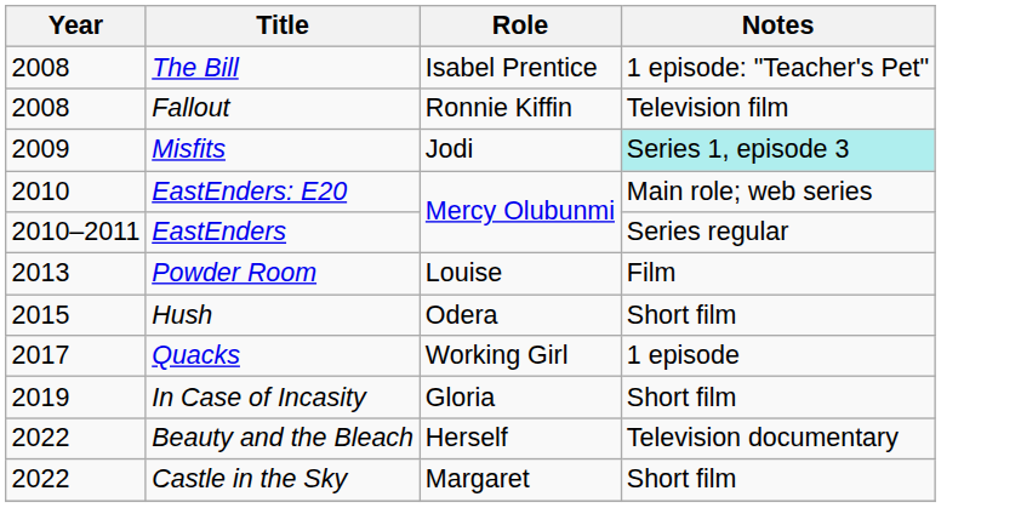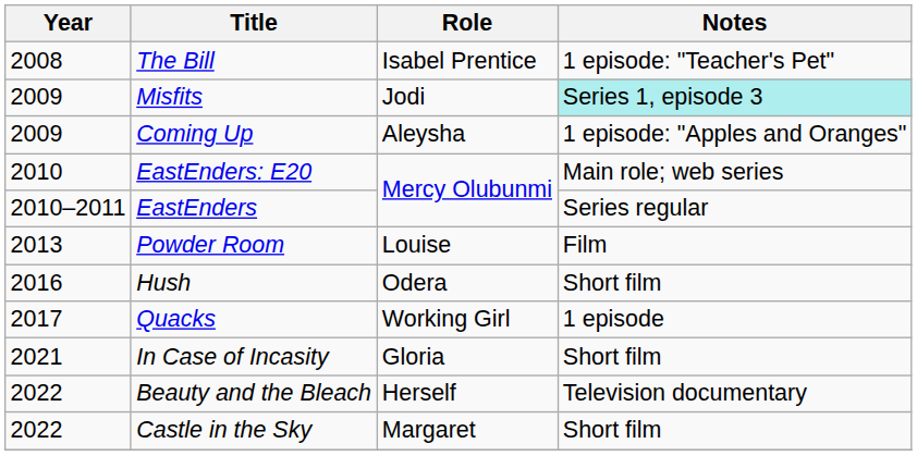- row: 2008 | Fallout | Ronnie Kiffin | Television film
+ row: 2009 | Coming Up | Aleysha | 1 episode: "Apples and Oranges"
Hush | Year: 2015 -> 2016
In Case of Incasity | Year: 2019 -> 2021
